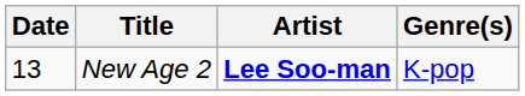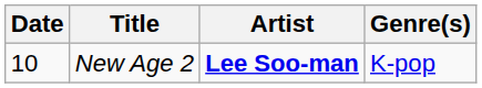New Age 2 | Date: 13 -> 10
